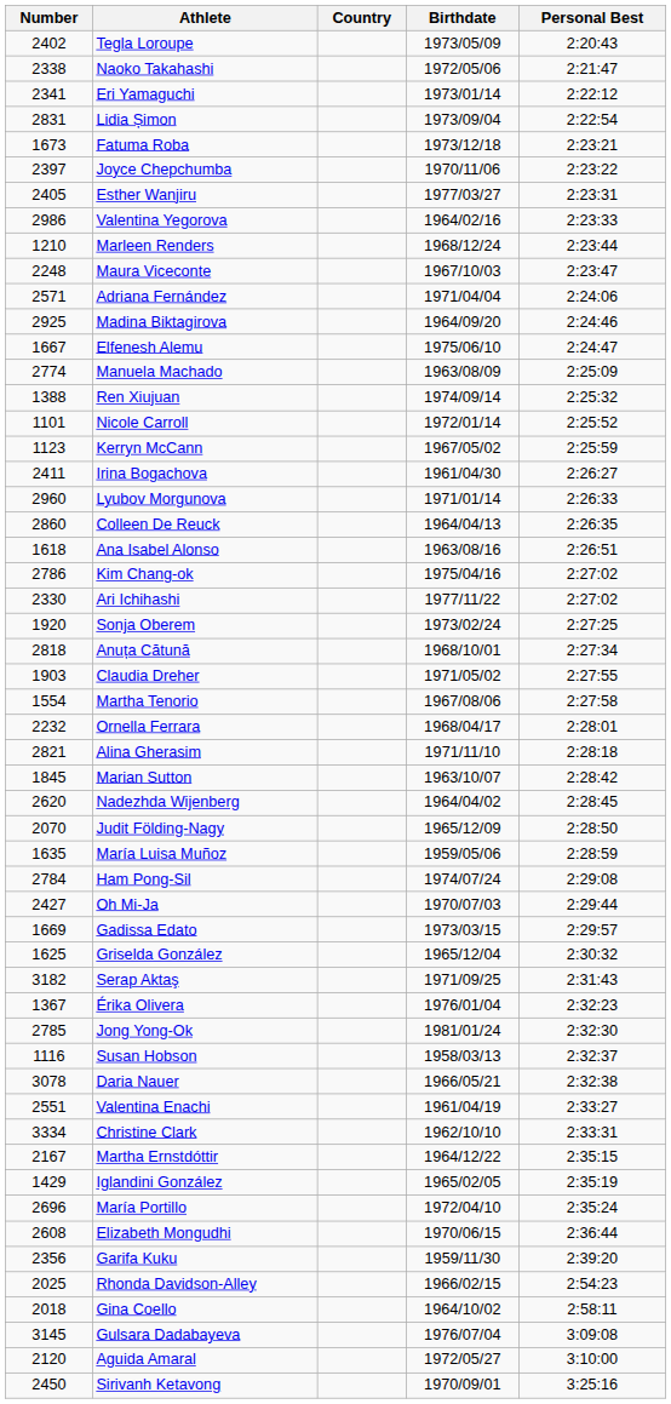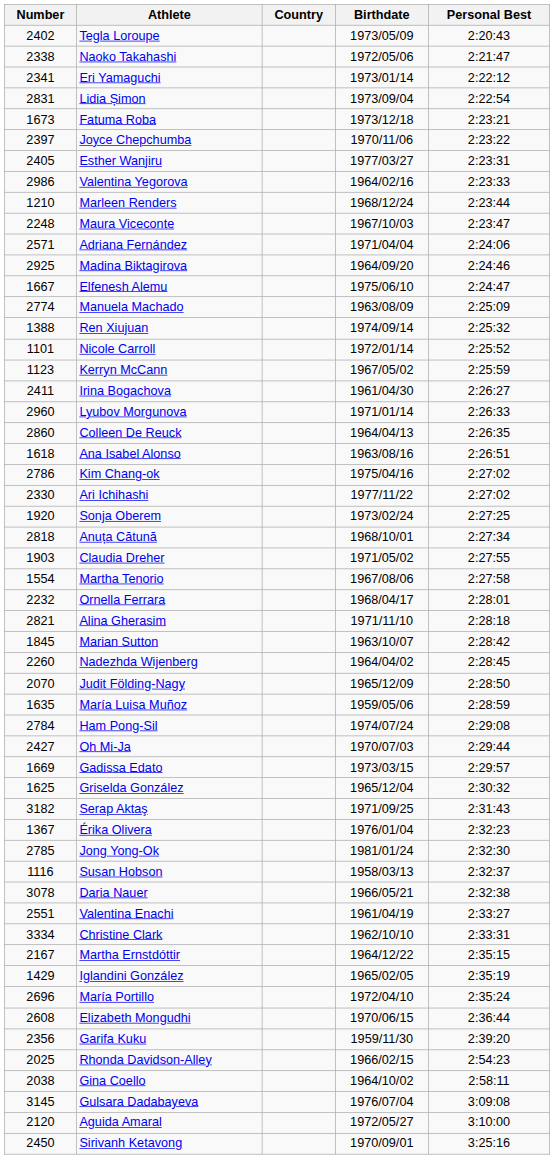Nadezhda Wijenberg | Number: 2620 -> 2260
Gina Coello | Number: 2018 -> 2038
